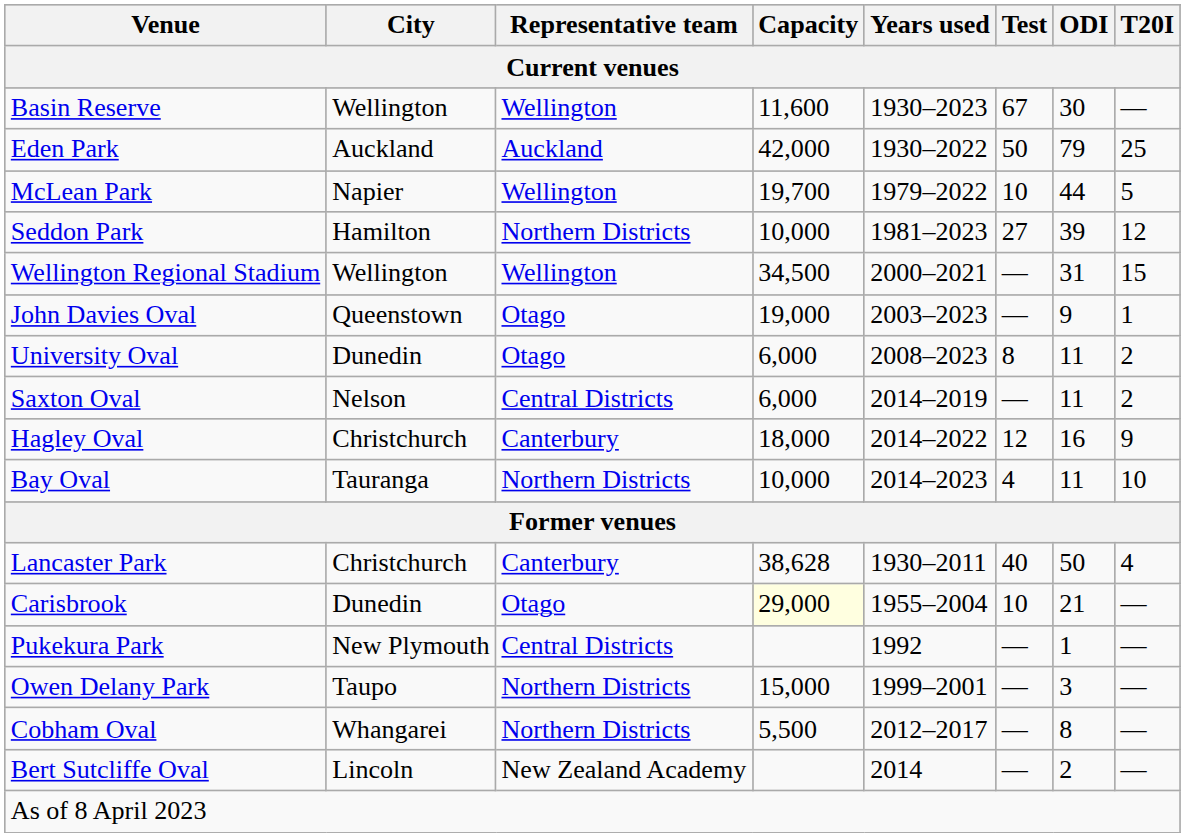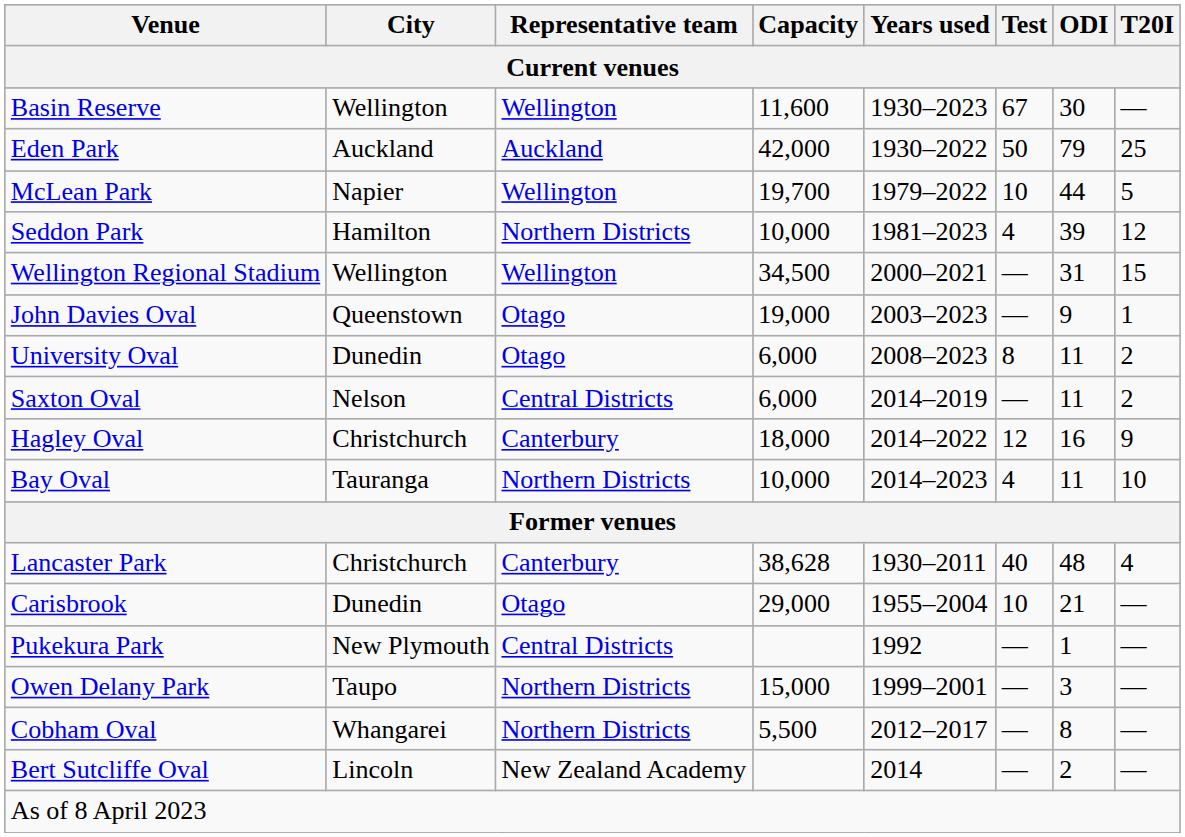Seddon Park | Test: 27 -> 4
Lancaster Park | ODI: 50 -> 48
Carisbrook | Capacity: lightyellow background -> no background
